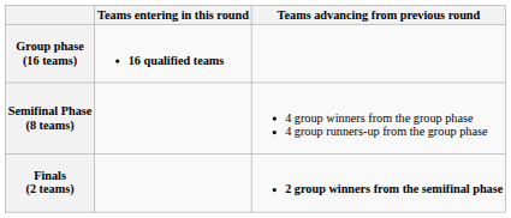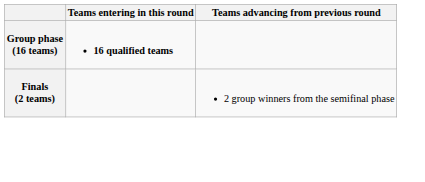- row: Semifinal Phase (8 teams) | 4 group winners from the group phase 4 group runners-up from the group phase
Finals (2 teams) | Teams advancing from previous round: bold -> normal
